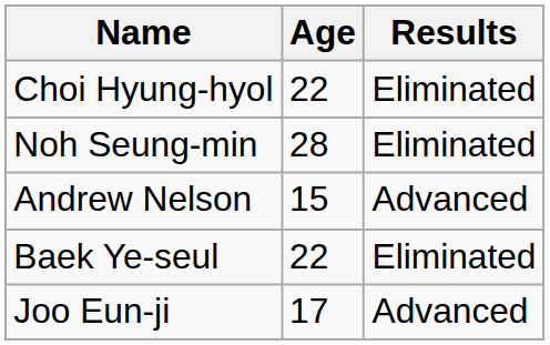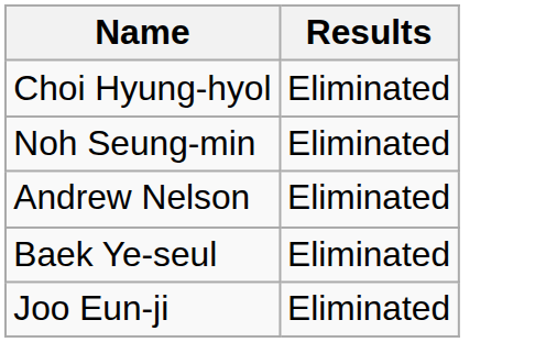- column: Age | 22 | 28 | 15 | 22 | 17
Andrew Nelson | Results: Advanced -> Eliminated
Joo Eun-ji | Results: Advanced -> Eliminated
